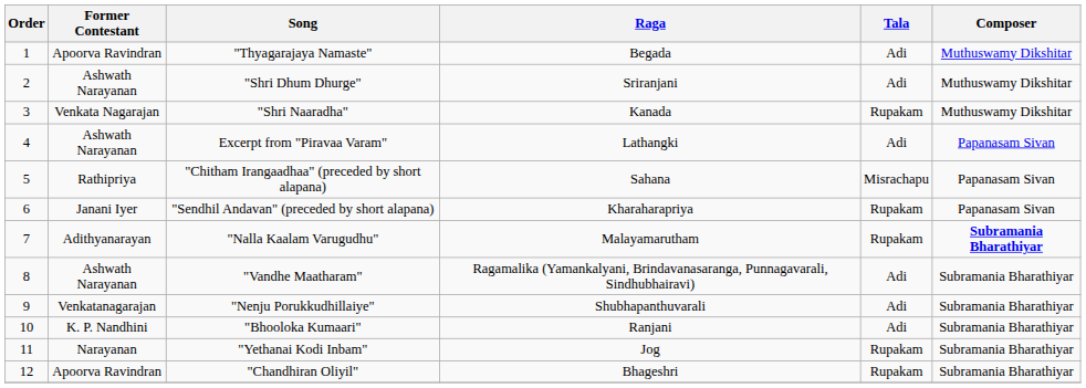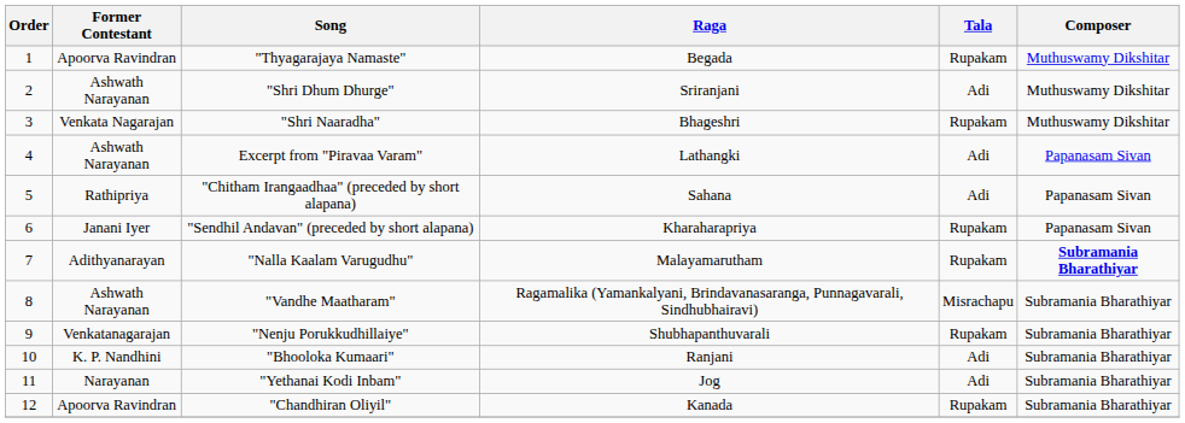"Thyagarajaya Namaste" | Tala: Adi -> Rupakam
"Shri Naaradha" | Raga: Kanada -> Bhageshri
"Chitham Irangaadhaa" (preceded by short alapana) | Tala: Misrachapu -> Adi
"Vandhe Maatharam" | Tala: Adi -> Misrachapu
"Nenju Porukkudhillaiye" | Tala: Adi -> Rupakam
"Yethanai Kodi Inbam" | Tala: Rupakam -> Adi
"Chandhiran Oliyil" | Raga: Bhageshri -> Kanada
